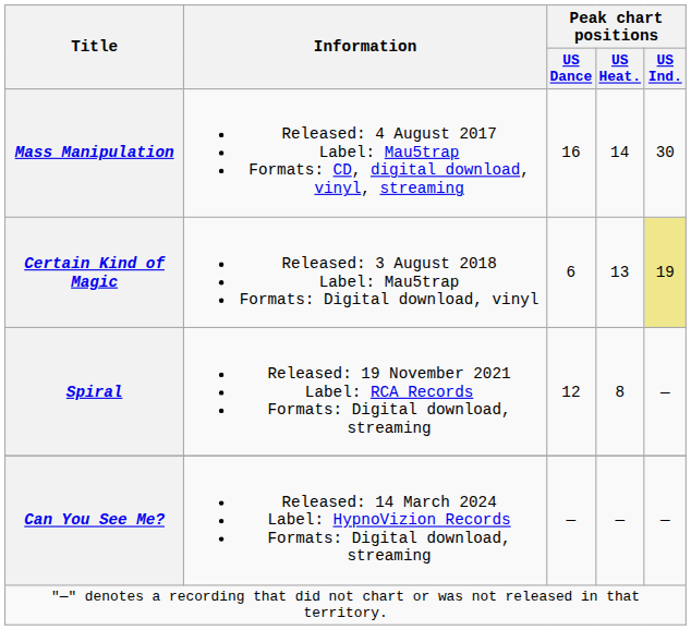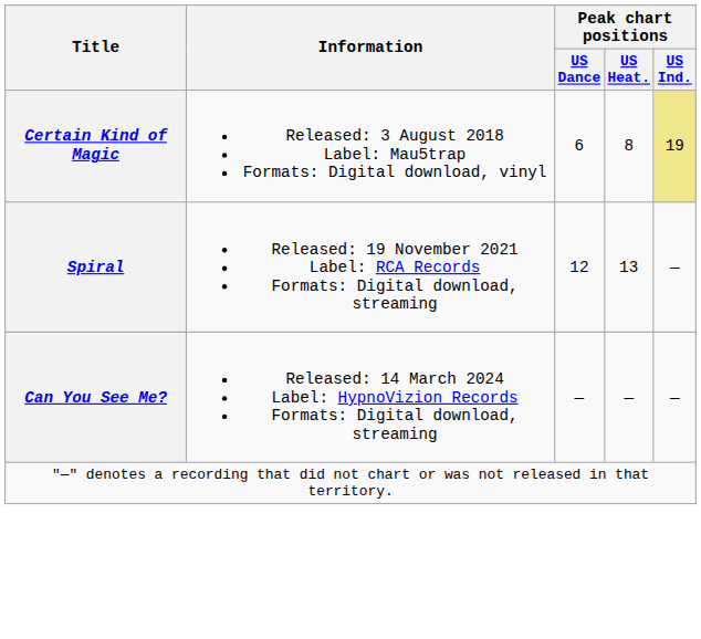- row: Mass Manipulation | Released: 4 August 2017 Label: Mau5trap Formats: CD, digital download, vinyl, streaming | 16 | 14 | 30
Certain Kind of Magic | Peak chart positions / US Heat.: 13 -> 8
Spiral | Peak chart positions / US Heat.: 8 -> 13
